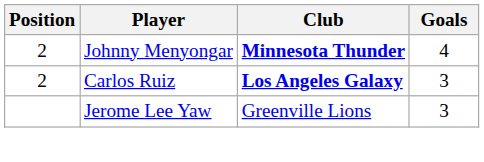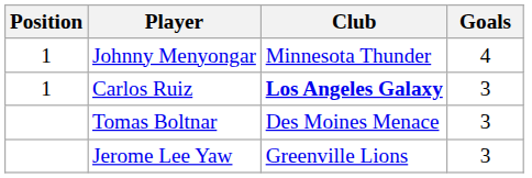Johnny Menyongar | Position: 2 -> 1
Johnny Menyongar | Club: bold -> normal
Carlos Ruiz | Position: 2 -> 1
+ row: Tomas Boltnar | Des Moines Menace | 3
